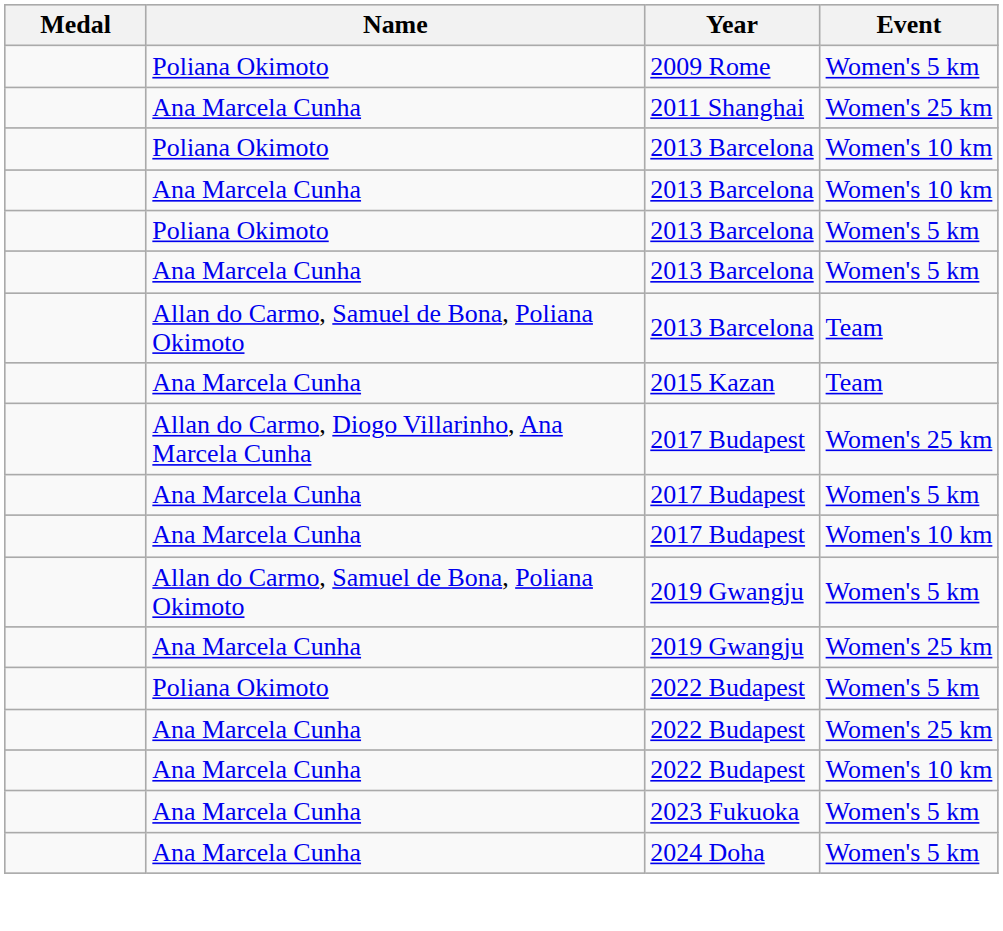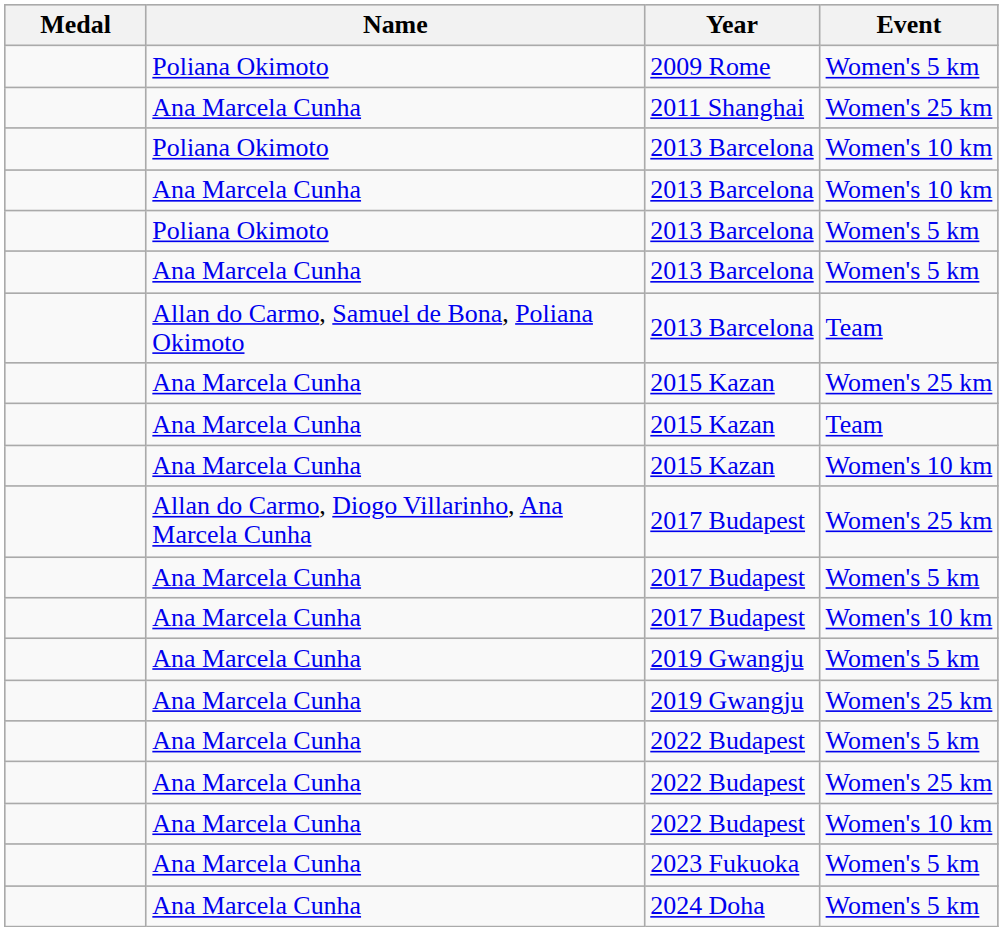+ row: Ana Marcela Cunha | 2015 Kazan | Women's 25 km
+ row: Ana Marcela Cunha | 2015 Kazan | Women's 10 km
2019 Gwangju / Women's 5 km | Name: Allan do Carmo, Samuel de Bona, Poliana Okimoto -> Ana Marcela Cunha
2022 Budapest / Women's 5 km | Name: Poliana Okimoto -> Ana Marcela Cunha
